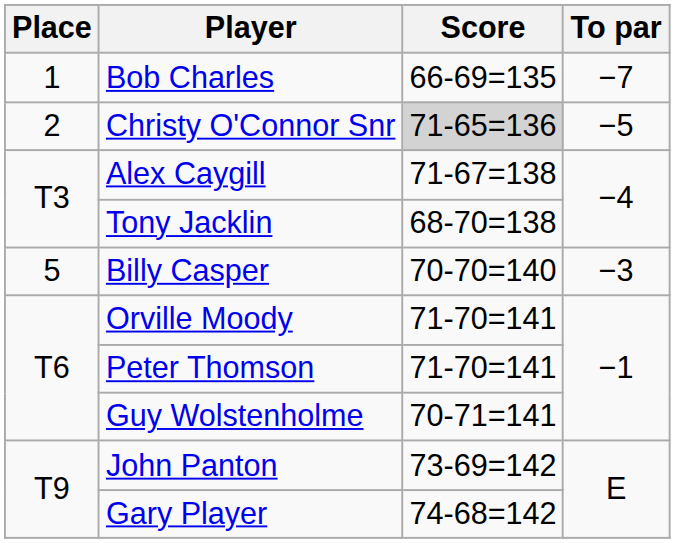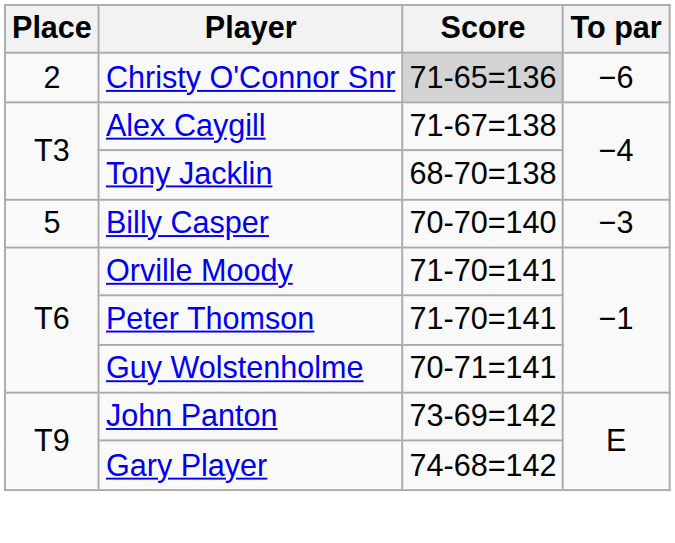- row: 1 | Bob Charles | 66-69=135 | −7
Christy O'Connor Snr | To par: −5 -> −6
